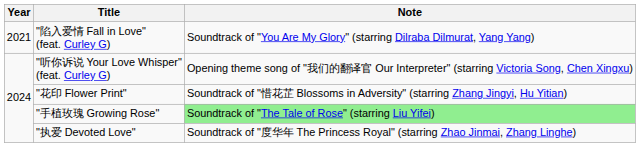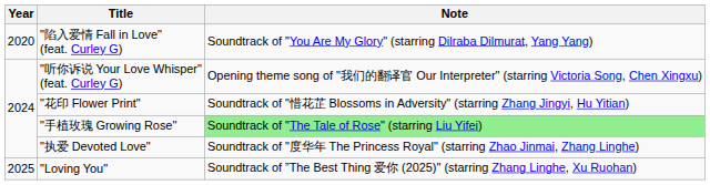"陷入爱情 Fall in Love" (feat. Curley G) | Year: 2021 -> 2020
+ row: 2025 | "Loving You" | Soundtrack of ”The Best Thing 爱你 (2025)" (starring Zhang Linghe, Xu Ruohan)
